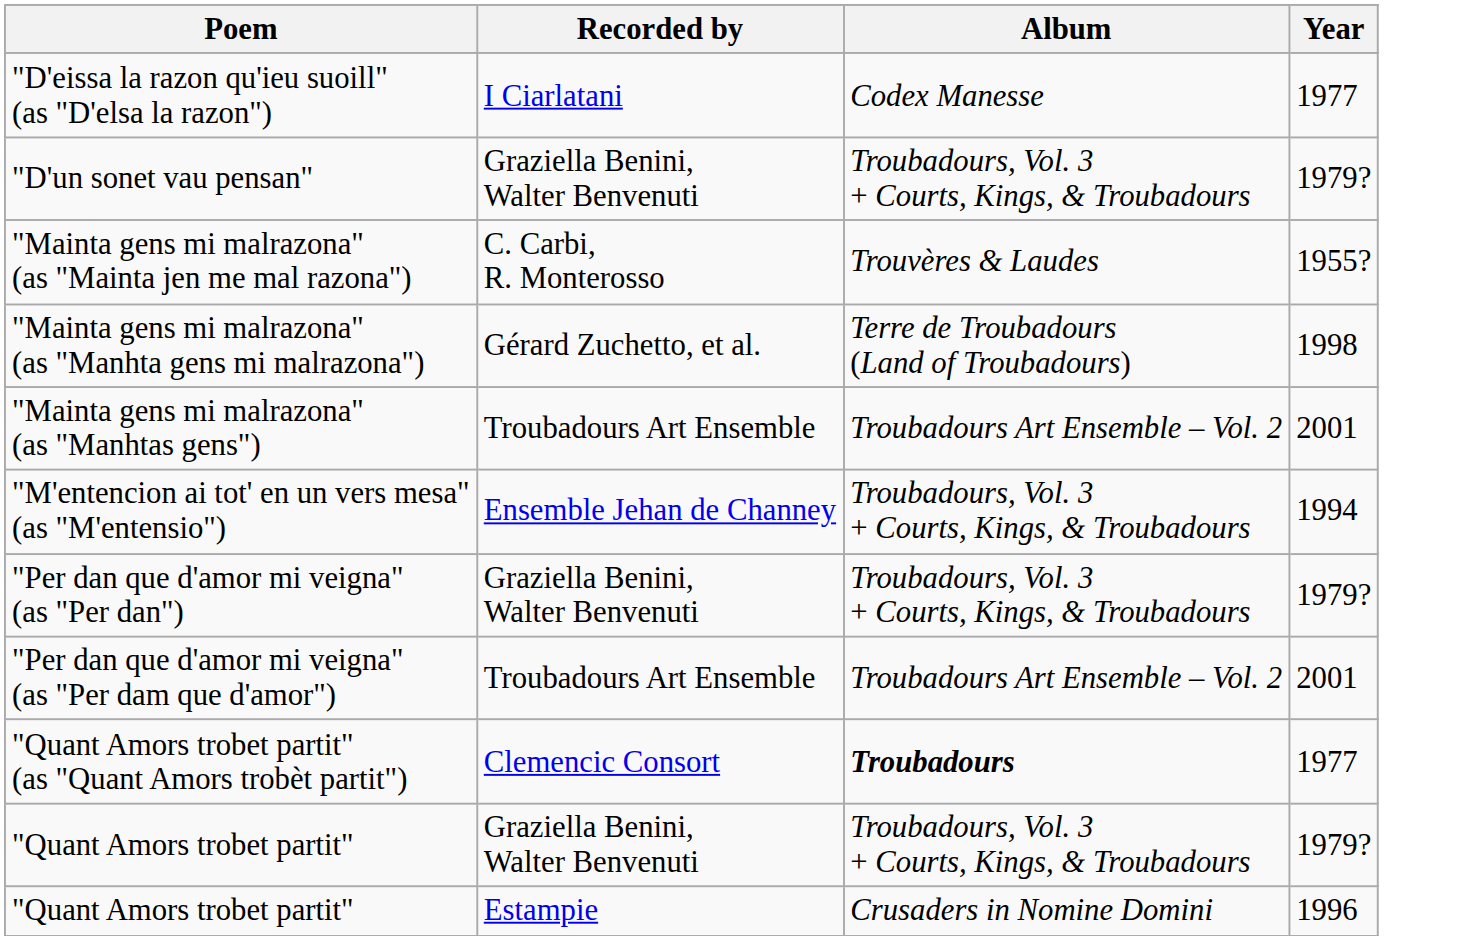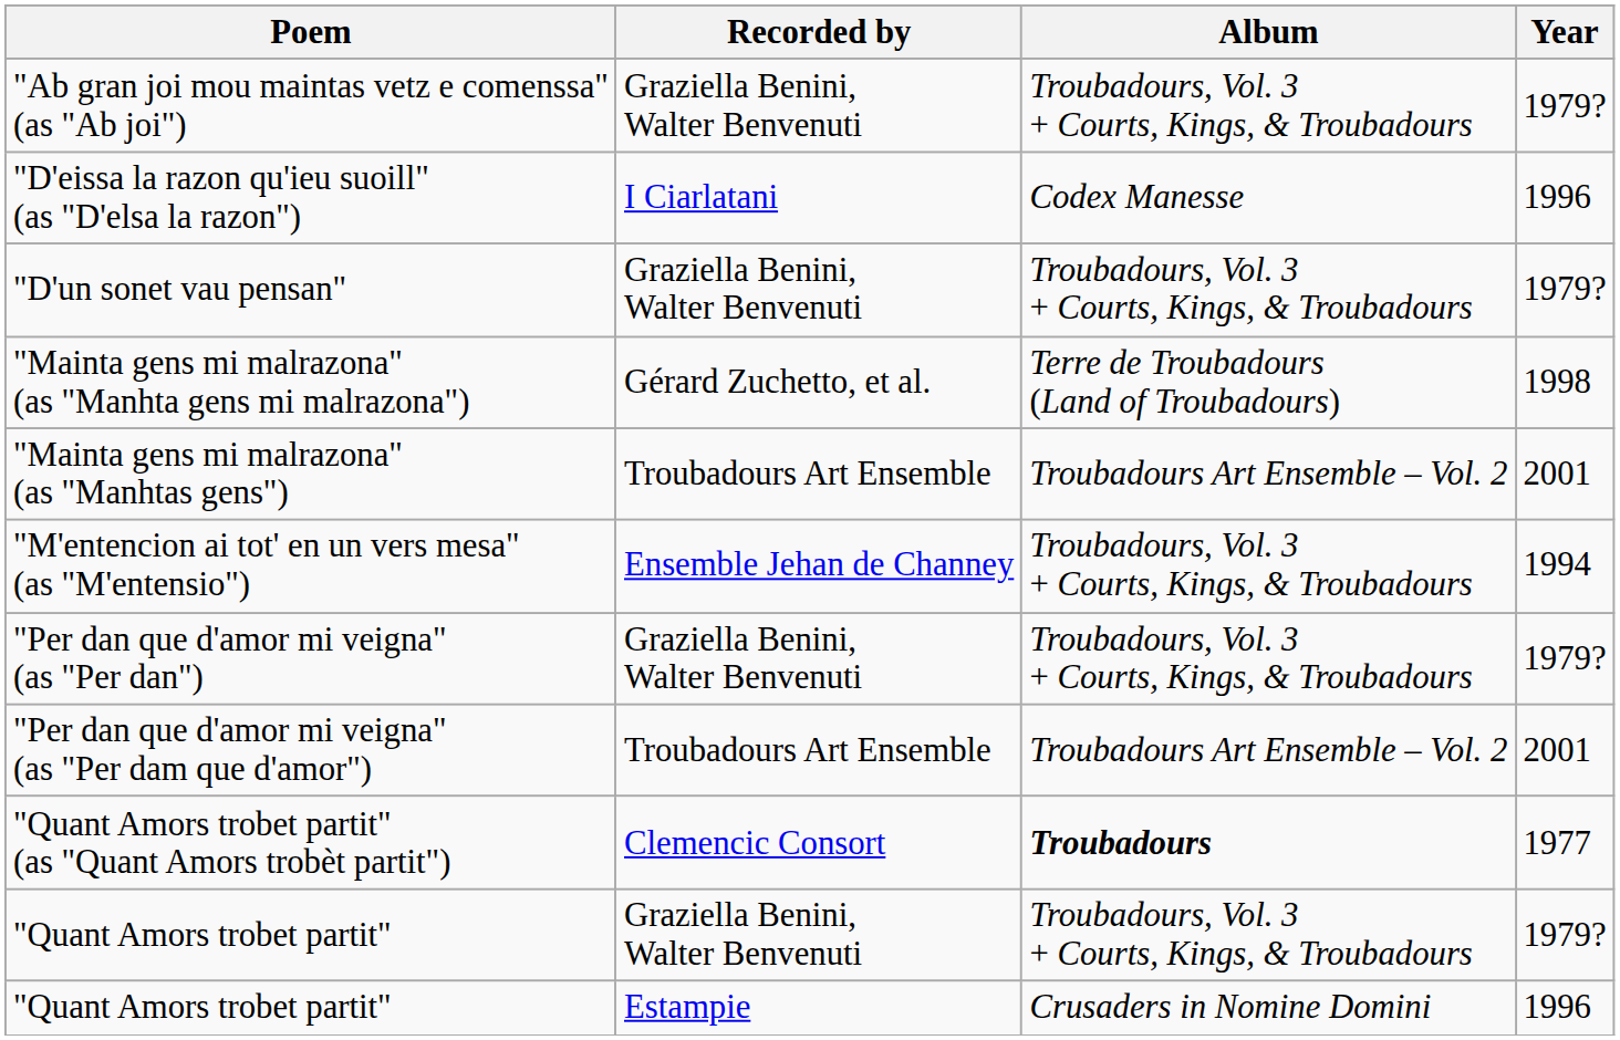+ row: "Ab gran joi mou maintas vetz e comenssa" (as "Ab joi") | Graziella Benini, Walter Benvenuti | Troubadours, Vol. 3 + Courts, Kings, & Troubadours | 1979?
"D'eissa la razon qu'ieu suoill" (as "D'elsa la razon") | Year: 1977 -> 1996
- row: "Mainta gens mi malrazona" (as "Mainta jen me mal razona") | C. Carbi, R. Monterosso | Trouvères & Laudes | 1955?
